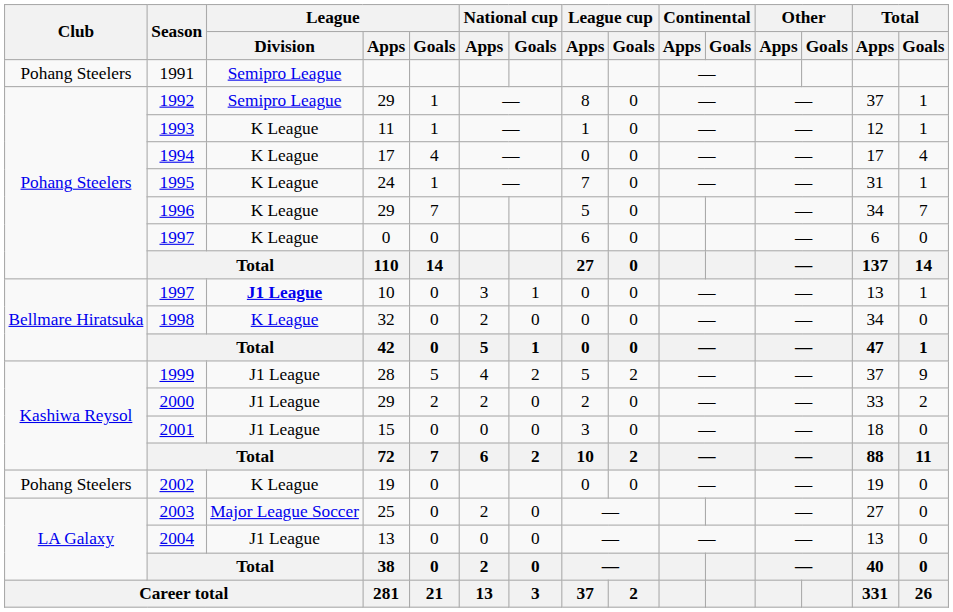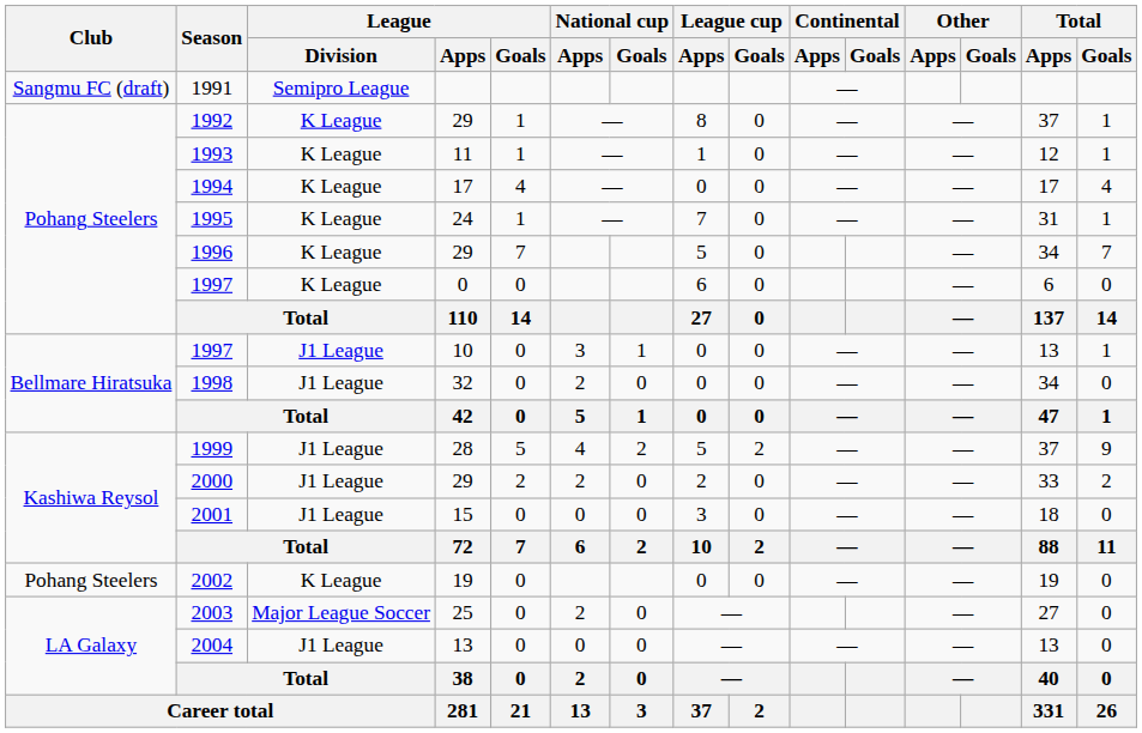1991 | Club: Pohang Steelers -> Sangmu FC (draft)
1992 | League / Division: Semipro League -> K League
1997 / 10 | League / Division: bold -> normal
1998 | League / Division: K League -> J1 League
